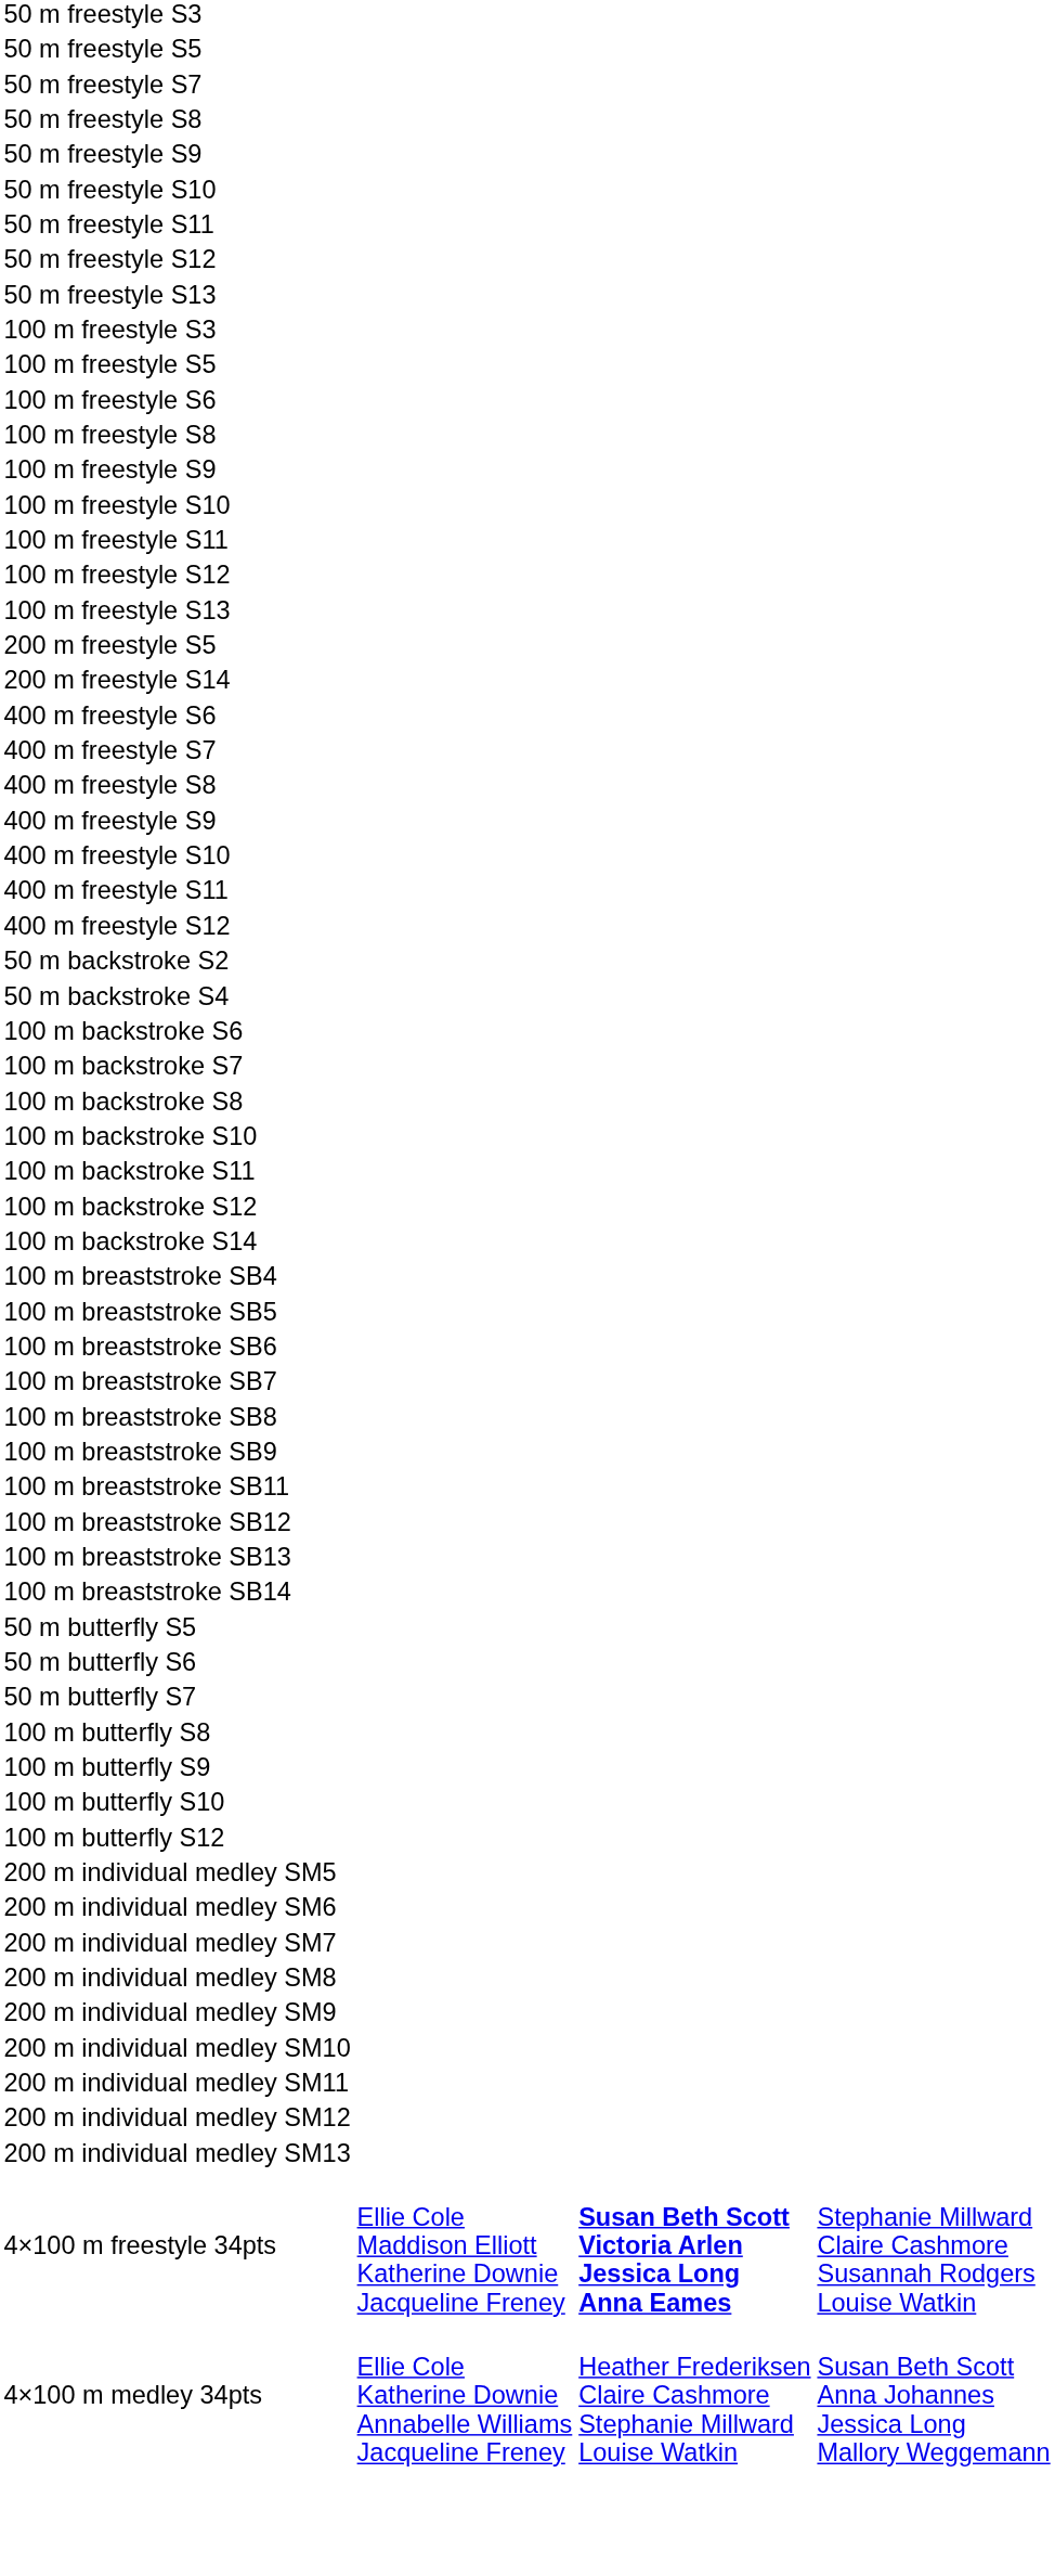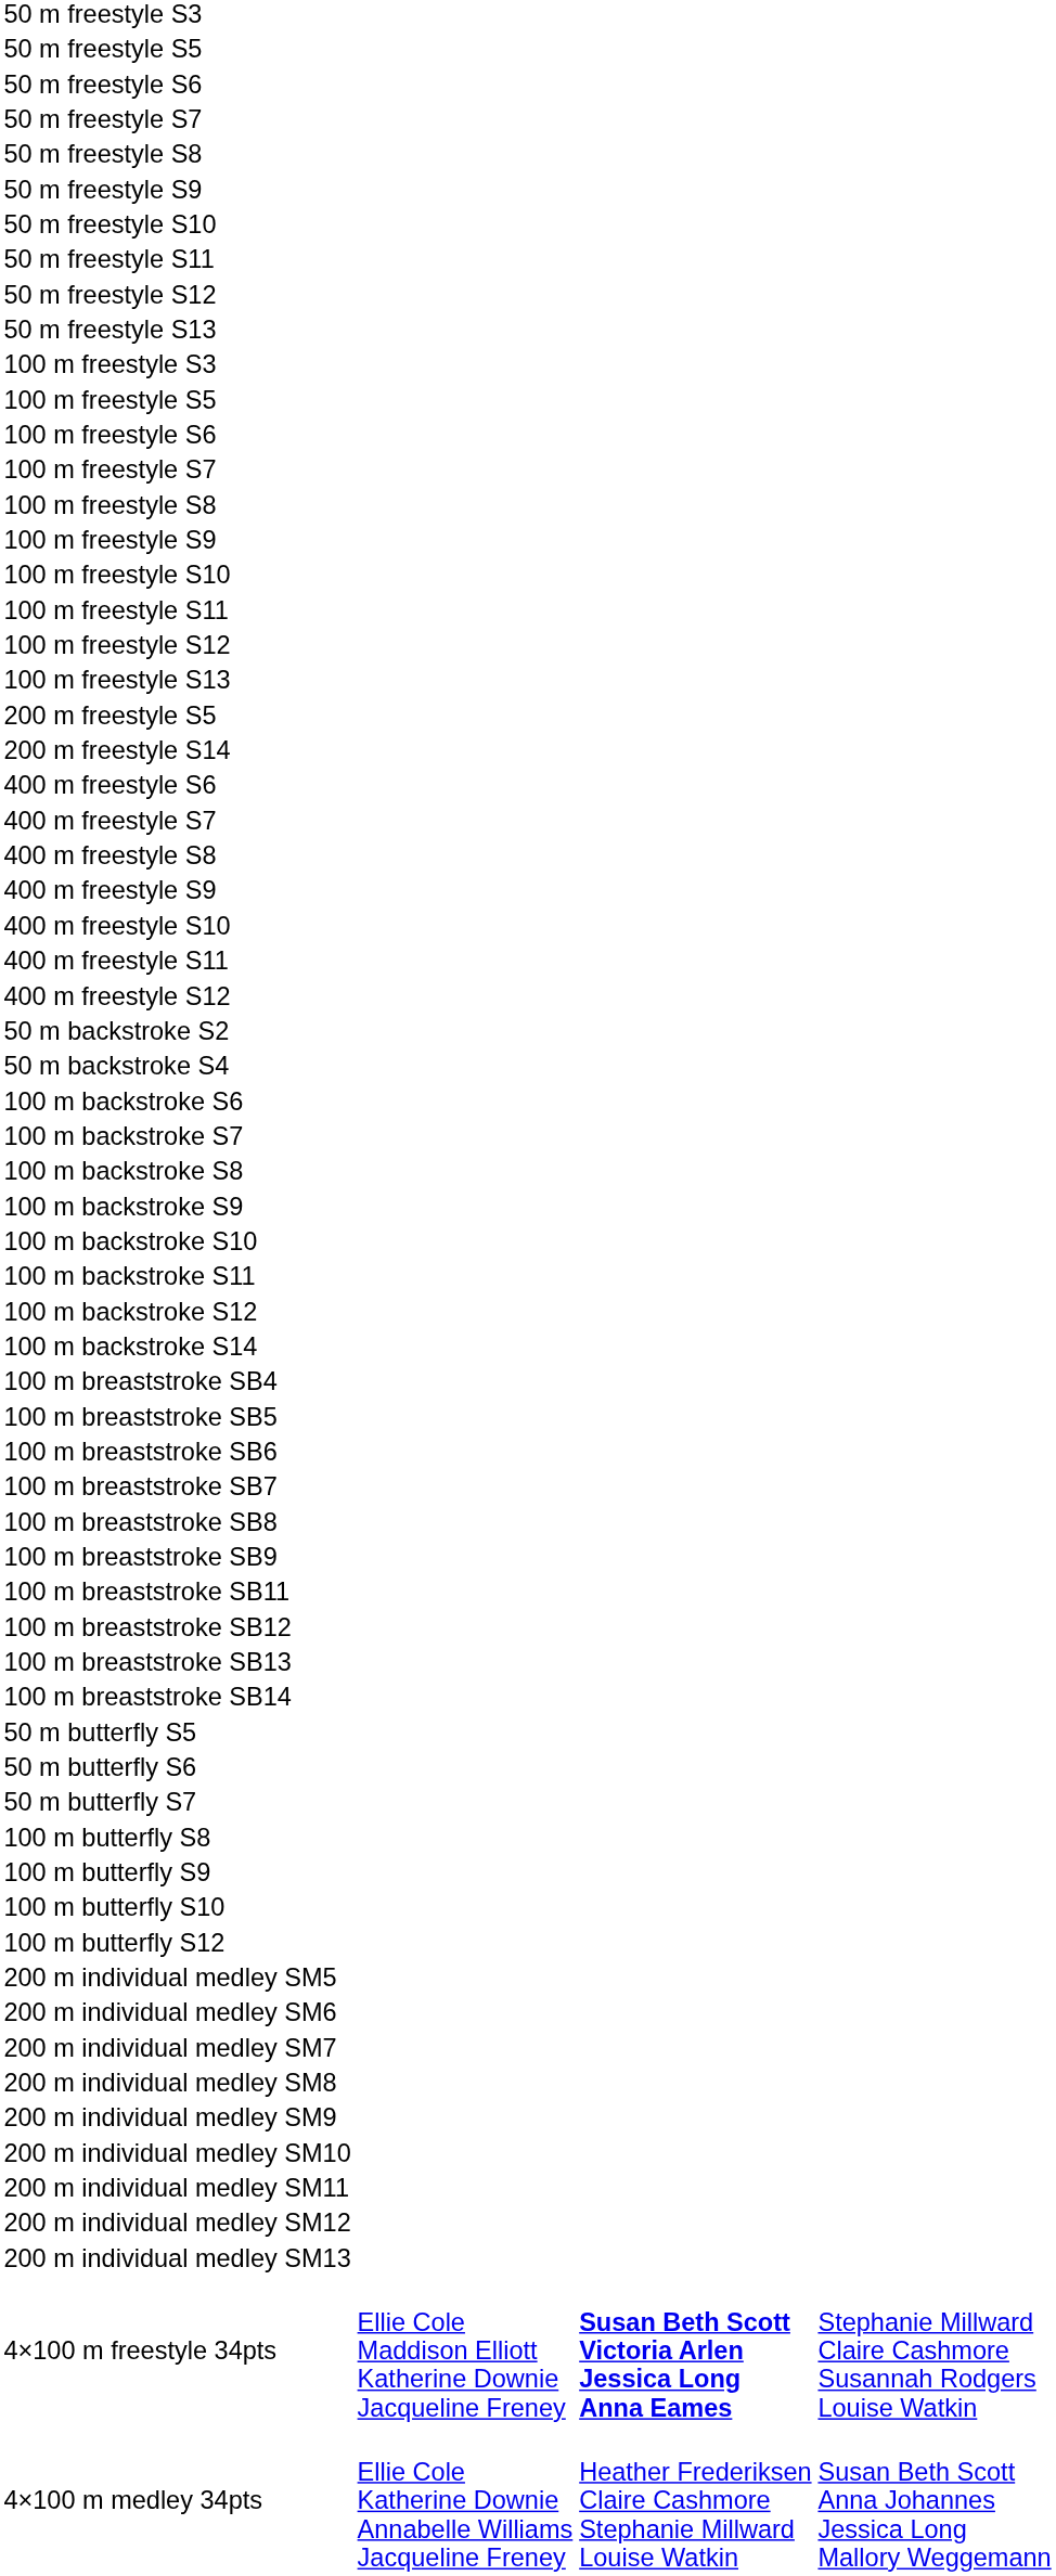+ row: 50 m freestyle S6
+ row: 100 m freestyle S7
+ row: 100 m backstroke S9
